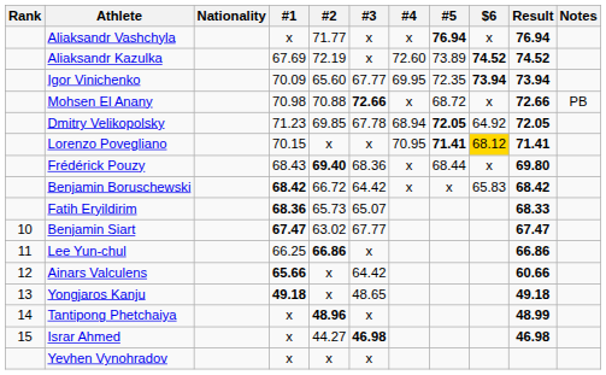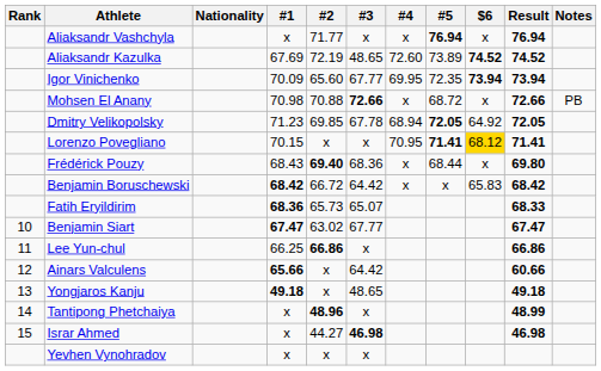Aliaksandr Kazulka | #3: x -> 48.65
